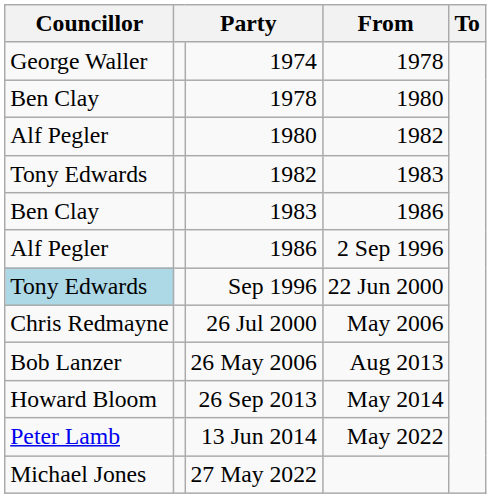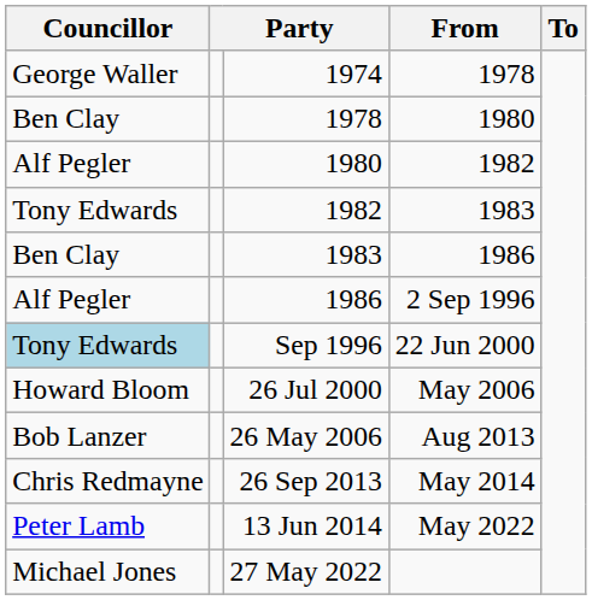26 Jul 2000 | Councillor: Chris Redmayne -> Howard Bloom
26 Sep 2013 | Councillor: Howard Bloom -> Chris Redmayne
